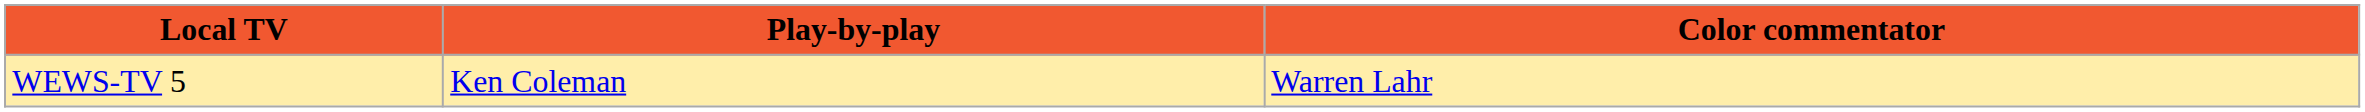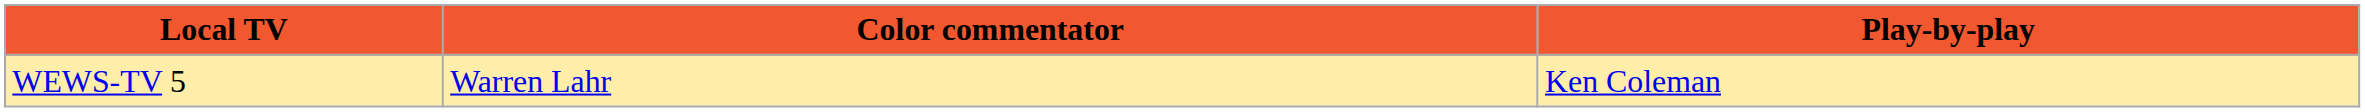columns swapped: Play-by-play <-> Color commentator
